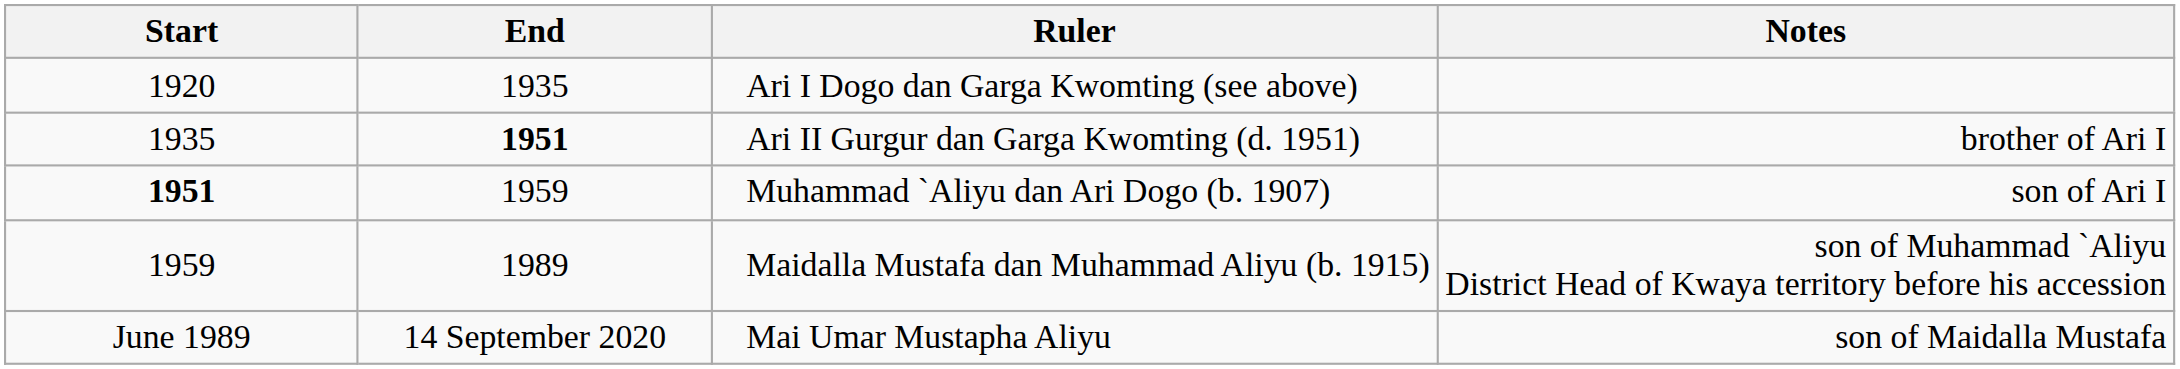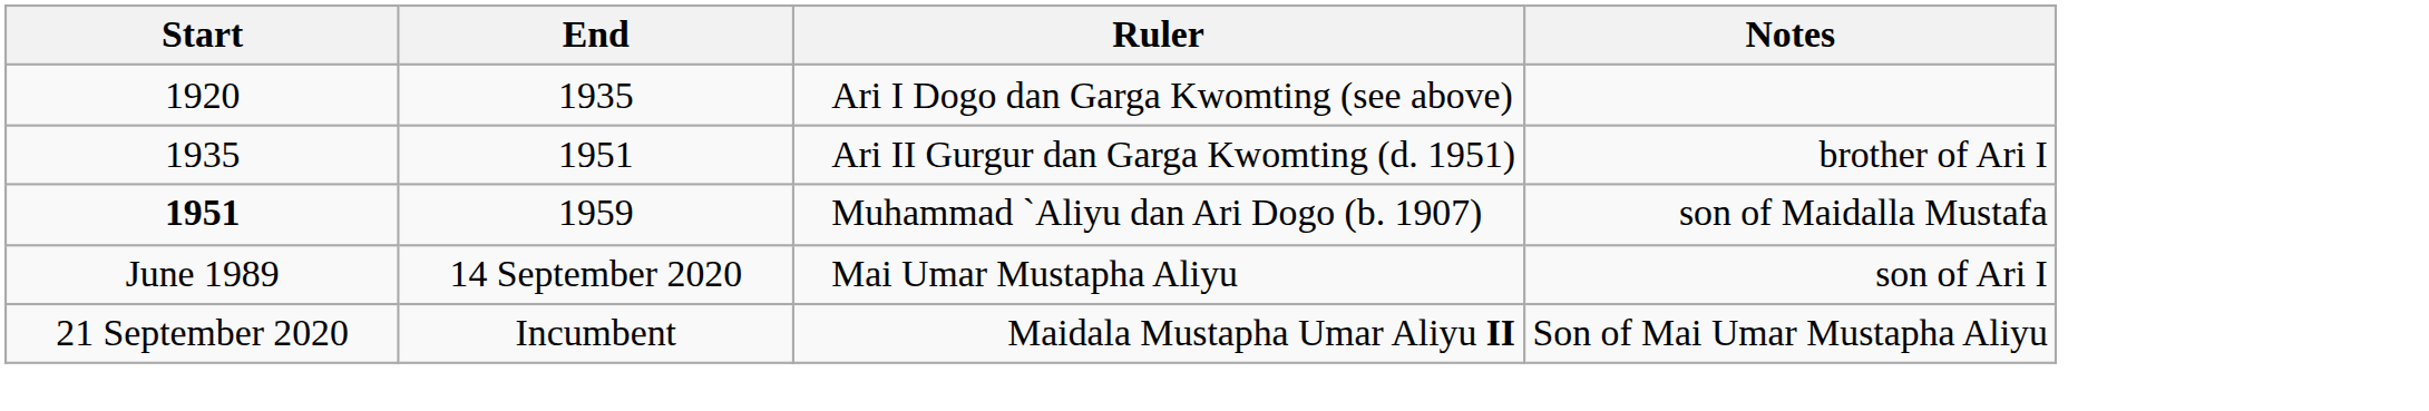Ari II Gurgur dan Garga Kwomting (d. 1951) | End: bold -> normal
Muhammad `Aliyu dan Ari Dogo (b. 1907) | Notes: son of Ari I -> son of Maidalla Mustafa
- row: 1959 | 1989 | Maidalla Mustafa dan Muhammad Aliyu (b. 1915) | son of Muhammad `Aliyu District Head of Kwaya territory before his accession
Mai Umar Mustapha Aliyu | Notes: son of Maidalla Mustafa -> son of Ari I
+ row: 21 September 2020 | Incumbent | Maidala Mustapha Umar Aliyu II | Son of Mai Umar Mustapha Aliyu
